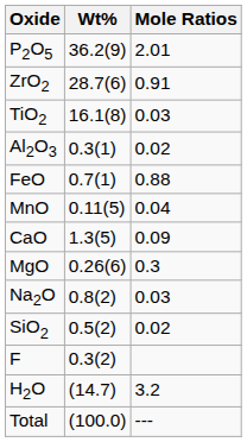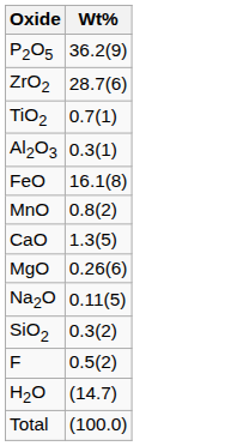- column: Mole Ratios | 2.01 | 0.91 | 0.03 | 0.02 | 0.88 | 0.04 | 0.09 | 0.3 | 0.03 | 0.02 | 3.2 | ---
TiO2 | Wt%: 16.1(8) -> 0.7(1)
FeO | Wt%: 0.7(1) -> 16.1(8)
MnO | Wt%: 0.11(5) -> 0.8(2)
Na2O | Wt%: 0.8(2) -> 0.11(5)
SiO2 | Wt%: 0.5(2) -> 0.3(2)
F | Wt%: 0.3(2) -> 0.5(2)
